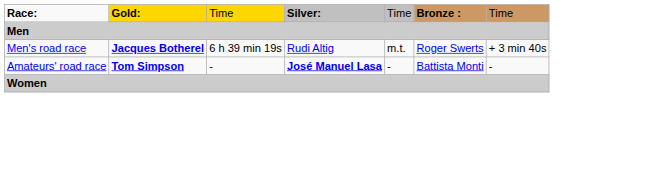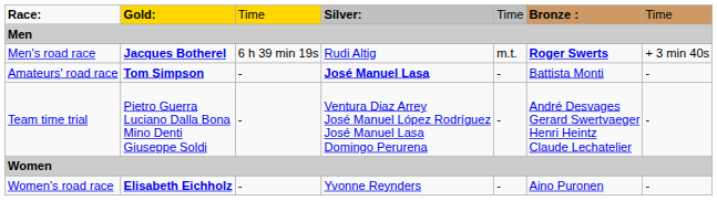Men's road race | column 6: normal -> bold
+ row: Team time trial | Pietro Guerra Luciano Dalla Bona Mino Denti Giuseppe Soldi | - | Ventura Diaz Arrey José Manuel López Rodríguez José Manuel Lasa Domingo Perurena | - | André Desvages Gerard Swertvaeger Henri Heintz Claude Lechatelier | -
+ row: Women's road race | Elisabeth Eichholz | - | Yvonne Reynders | - | Aino Puronen | -
